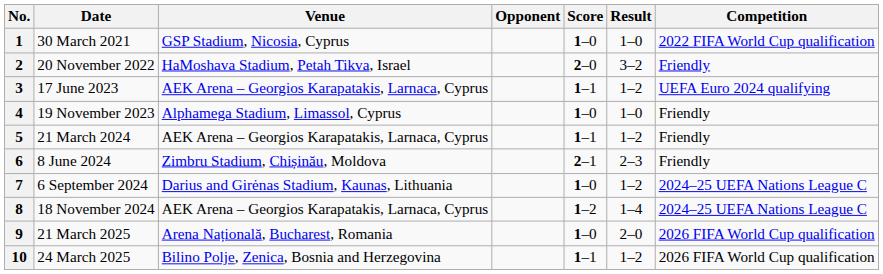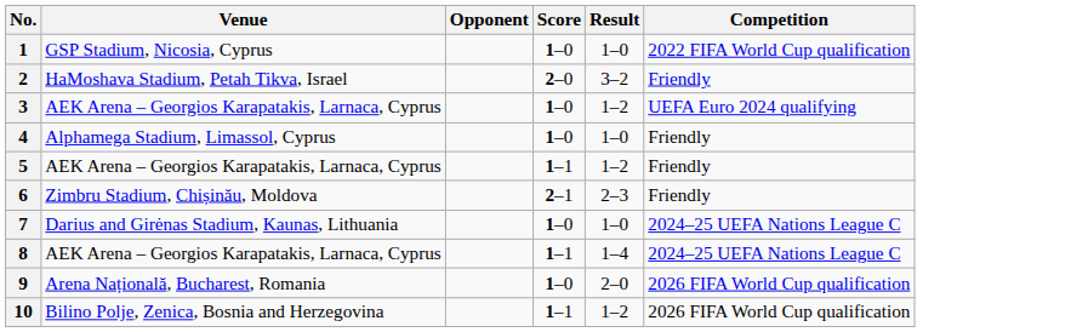- column: Date | 30 March 2021 | 20 November 2022 | 17 June 2023 | 19 November 2023 | 21 March 2024 | 8 June 2024 | 6 September 2024 | 18 November 2024 | 21 March 2025 | 24 March 2025
3 | Score: 1–1 -> 1–0
7 | Result: 1–2 -> 1–0
8 | Score: 1–2 -> 1–1
